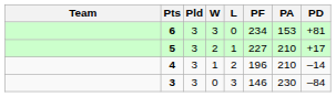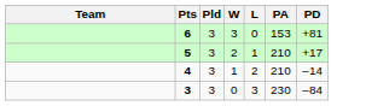- column: PF | 234 | 227 | 196 | 146
